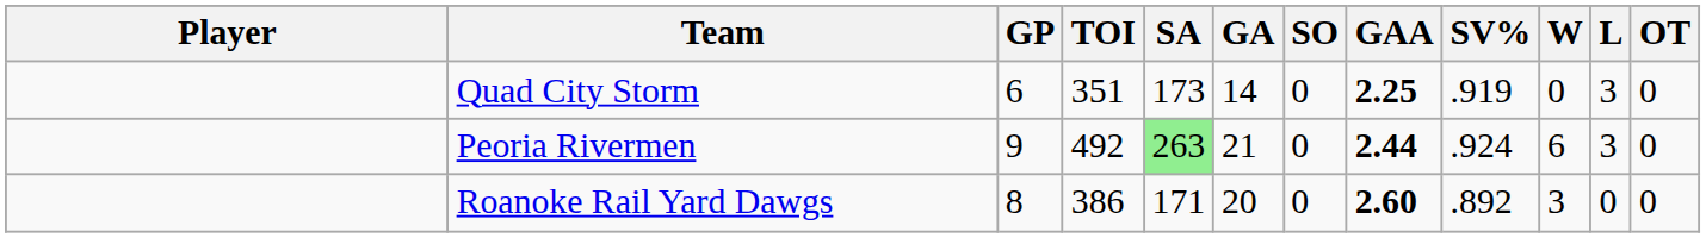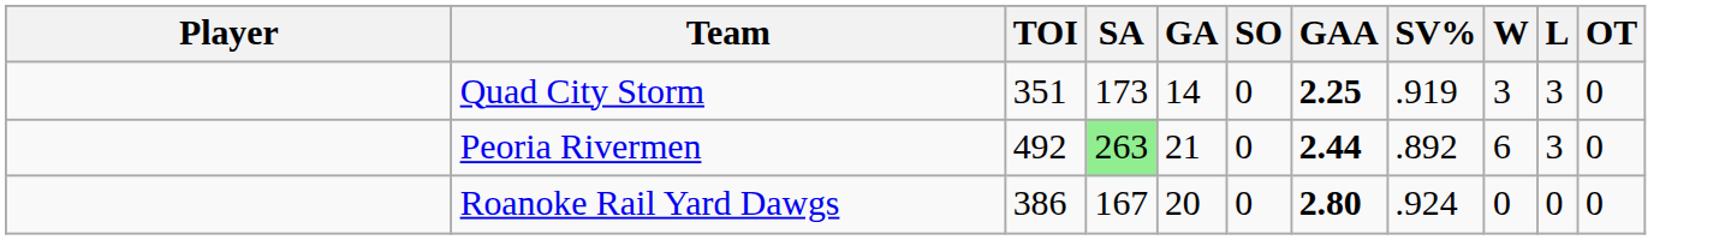- column: GP | 6 | 9 | 8
Quad City Storm | W: 0 -> 3
Peoria Rivermen | SV%: .924 -> .892
Roanoke Rail Yard Dawgs | SA: 171 -> 167
Roanoke Rail Yard Dawgs | GAA: 2.60 -> 2.80
Roanoke Rail Yard Dawgs | SV%: .892 -> .924
Roanoke Rail Yard Dawgs | W: 3 -> 0
